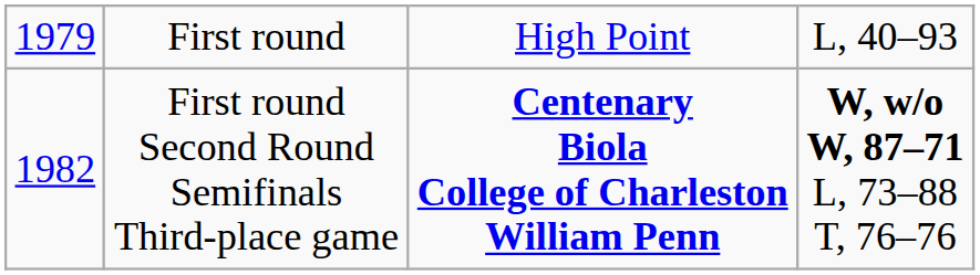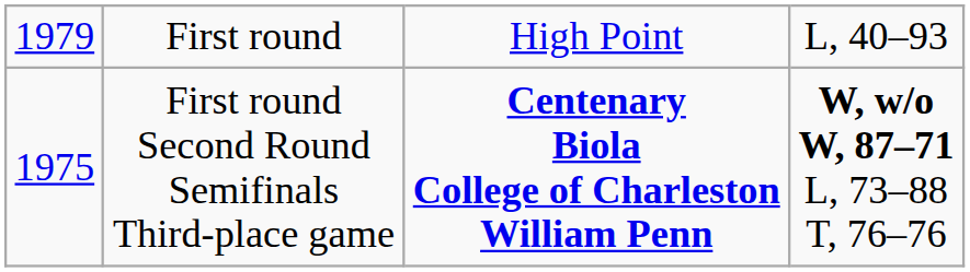First round Second Round Semifinals Third-place game | column 1: 1982 -> 1975
